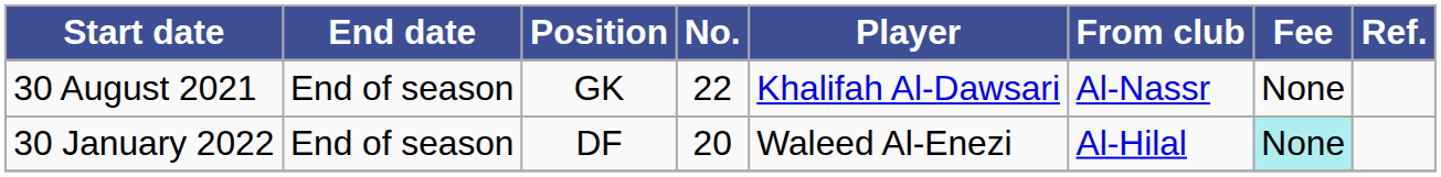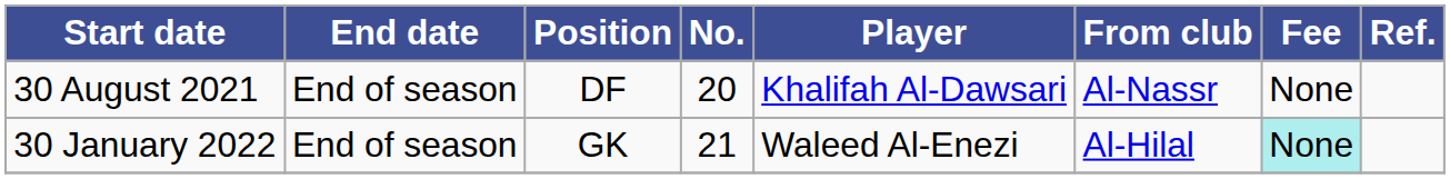30 August 2021 | Position: GK -> DF
30 August 2021 | No.: 22 -> 20
30 January 2022 | Position: DF -> GK
30 January 2022 | No.: 20 -> 21
